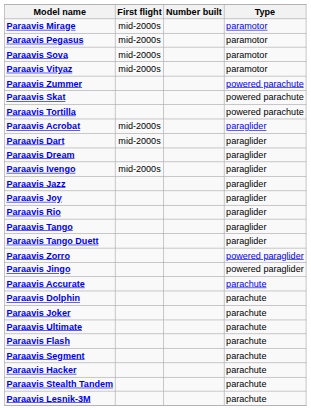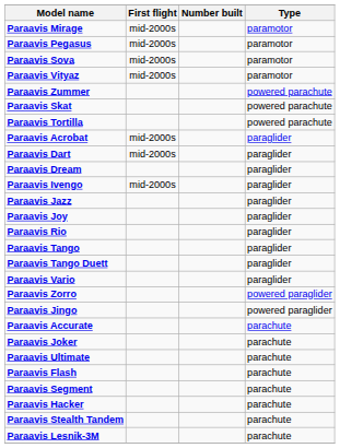+ row: Paraavis Vario | paraglider
- row: Paraavis Dolphin | parachute
